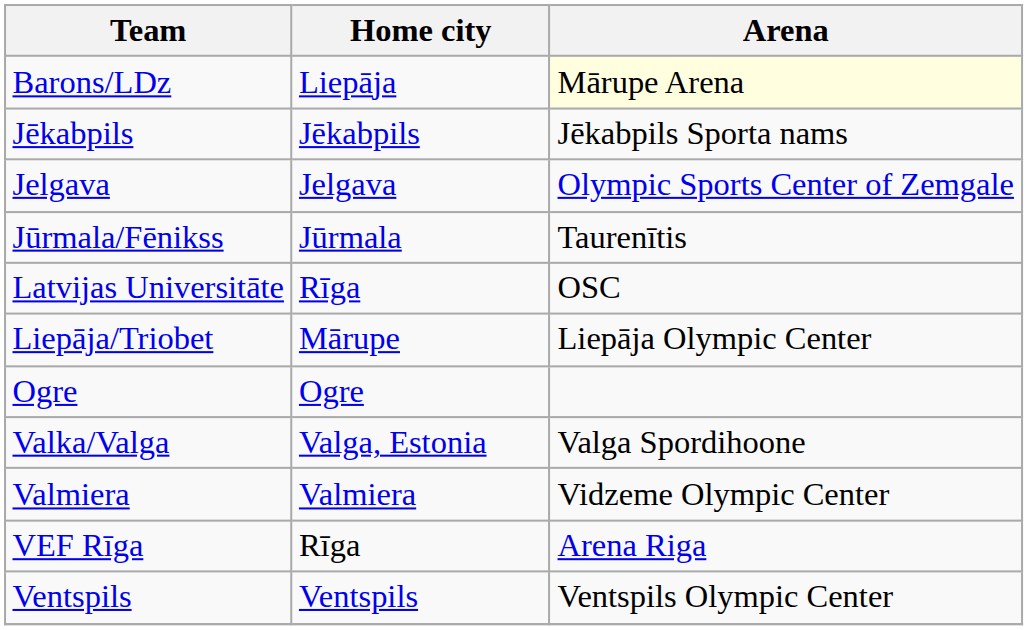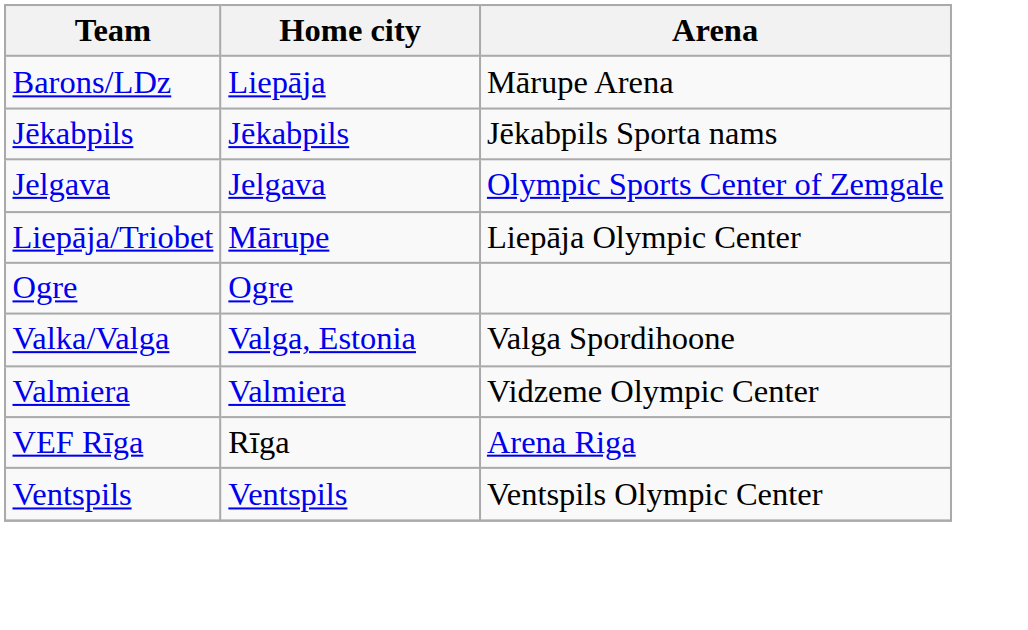Barons/LDz | Arena: lightyellow background -> no background
- row: Jūrmala/Fēnikss | Jūrmala | Taurenītis
- row: Latvijas Universitāte | Rīga | OSC
